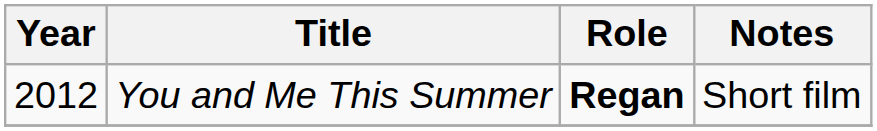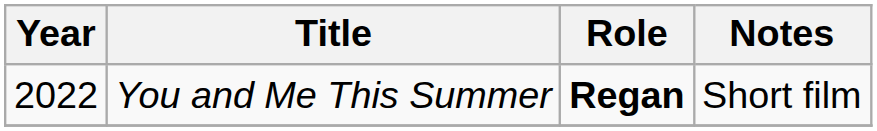You and Me This Summer | Year: 2012 -> 2022
